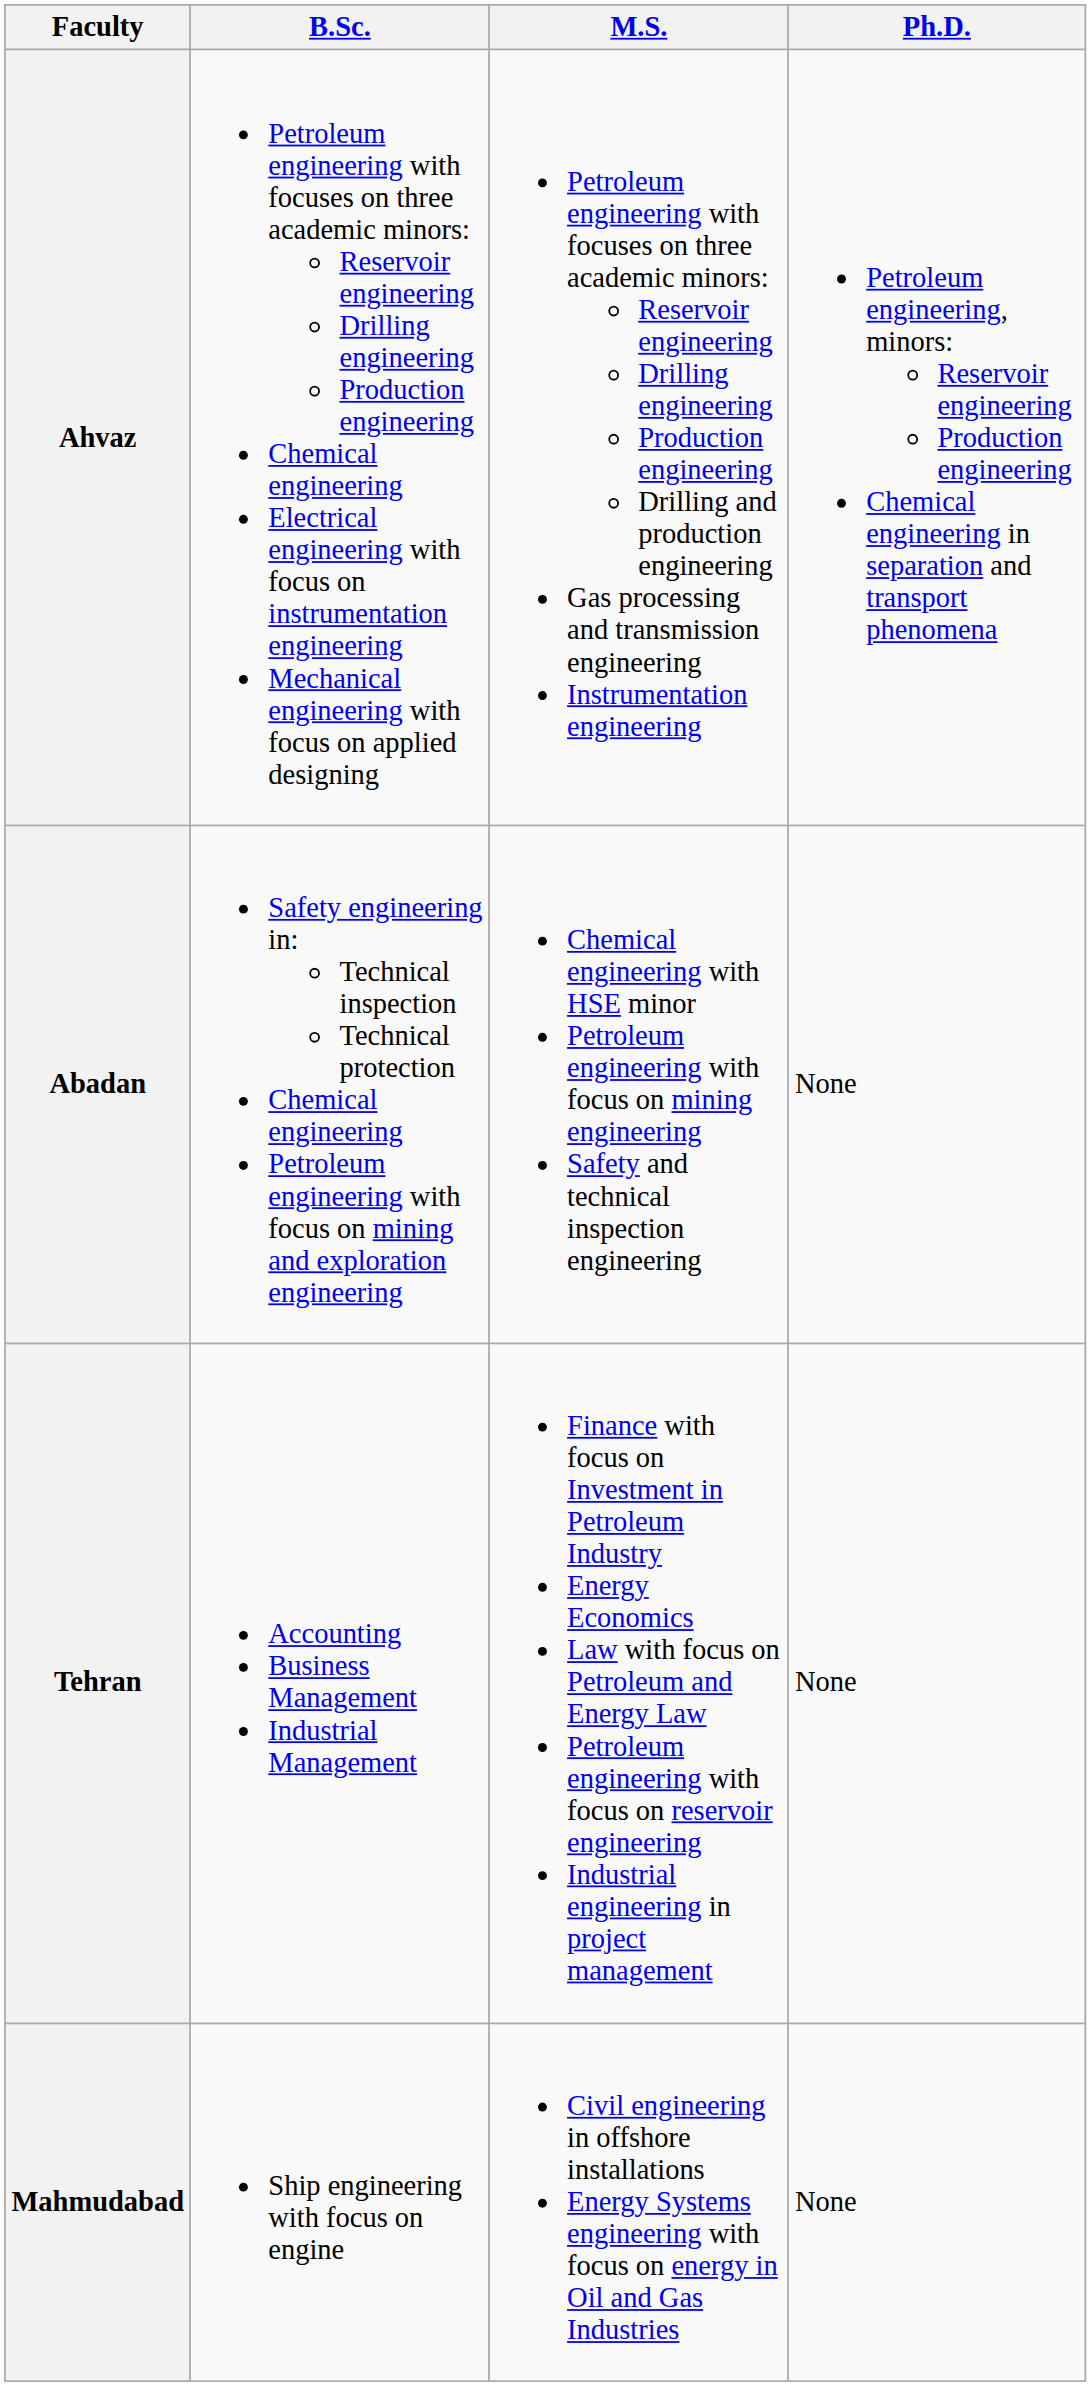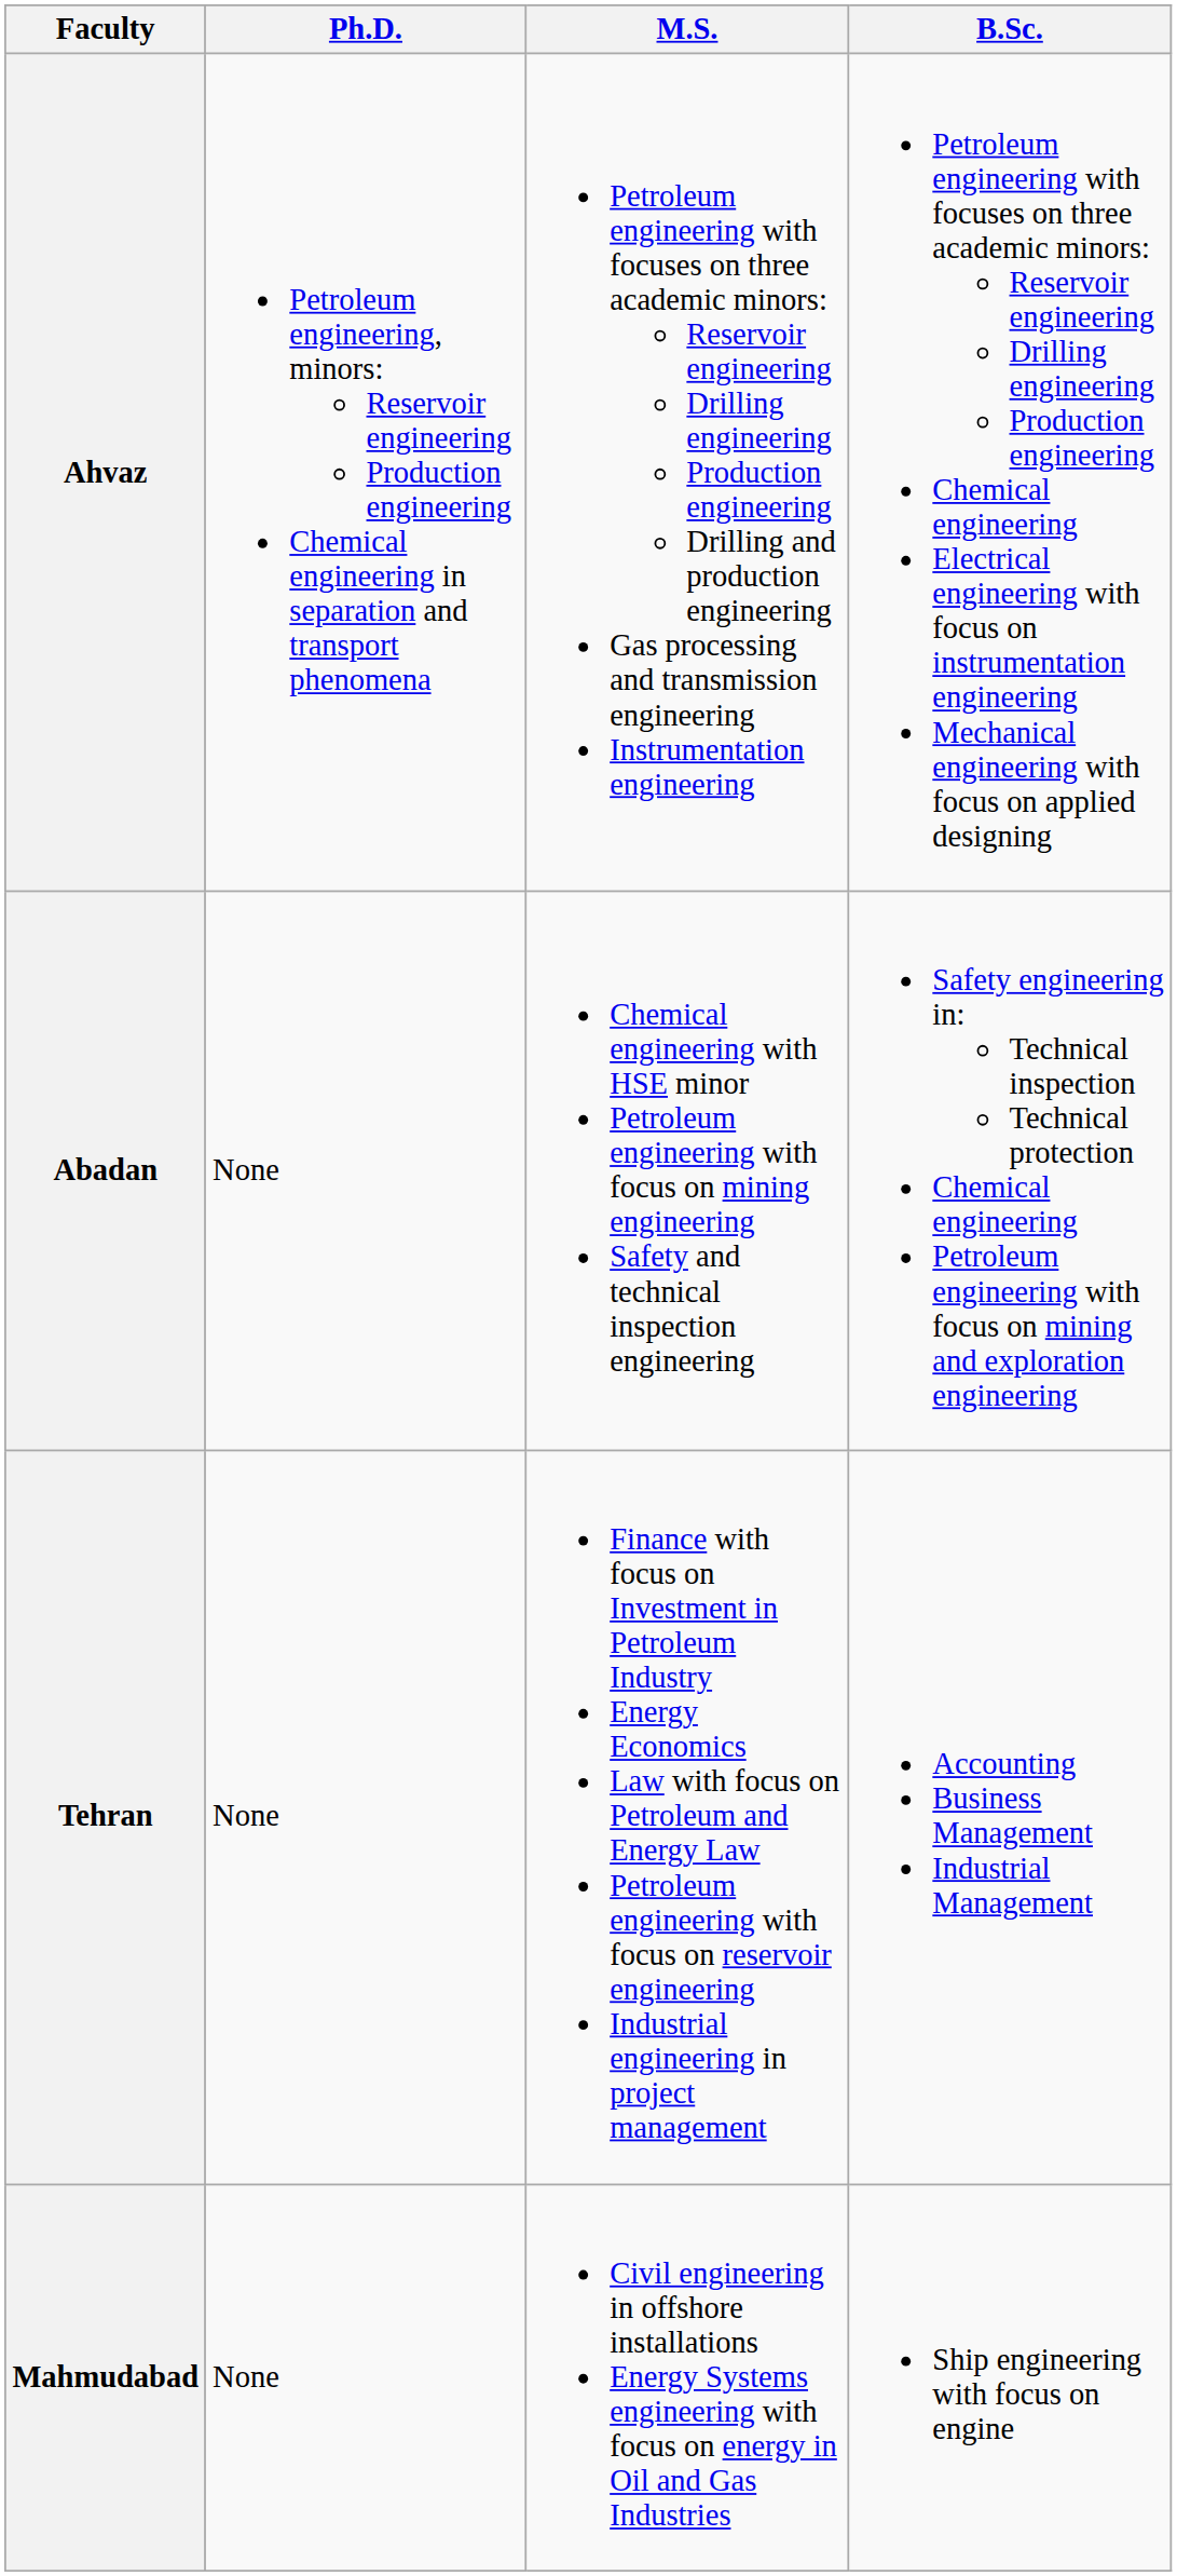columns swapped: B.Sc. <-> Ph.D.
